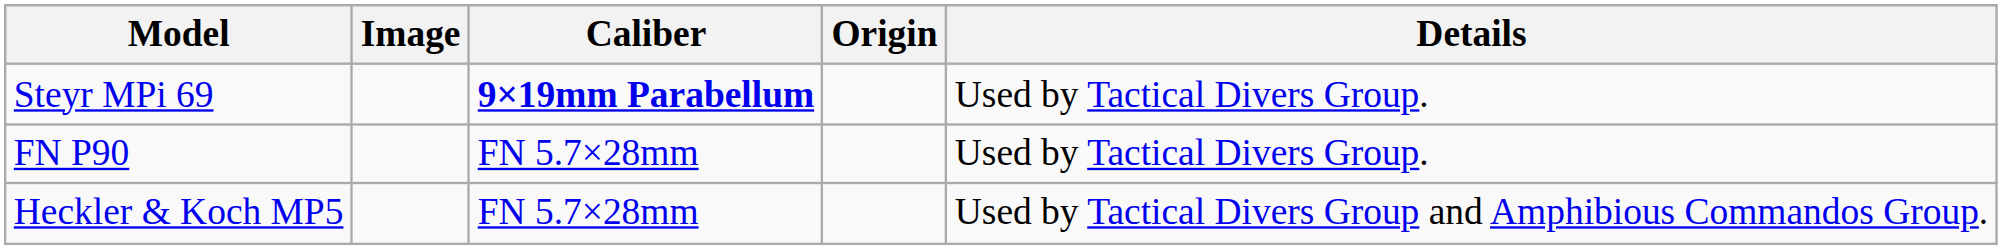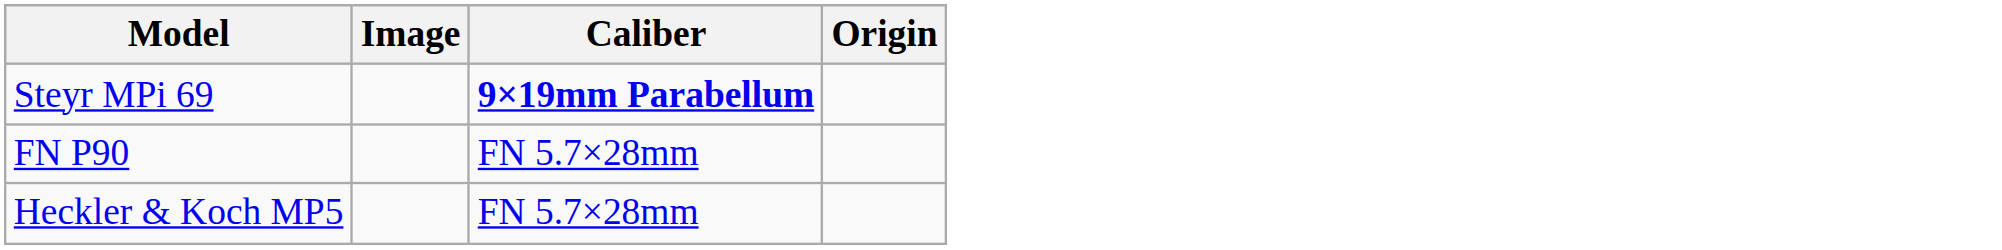- column: Details | Used by Tactical Divers Group. | Used by Tactical Divers Group. | Used by Tactical Divers Group and Amphibious Commandos Group.
